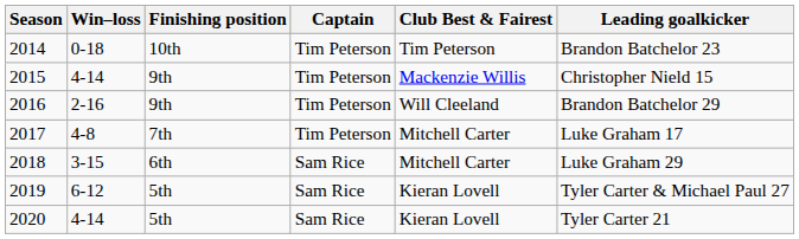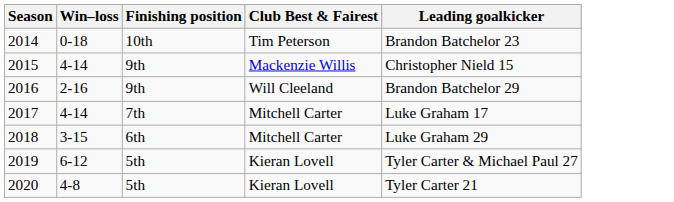- column: Captain | Tim Peterson | Tim Peterson | Tim Peterson | Tim Peterson | Sam Rice | Sam Rice | Sam Rice
2017 | Win–loss: 4-8 -> 4-14
2020 | Win–loss: 4-14 -> 4-8
